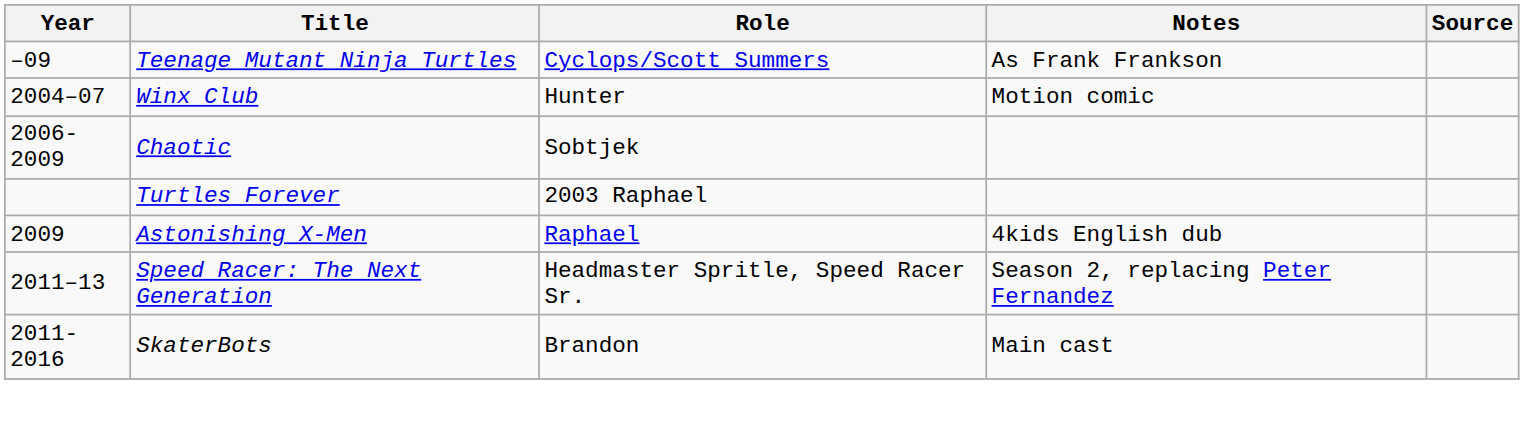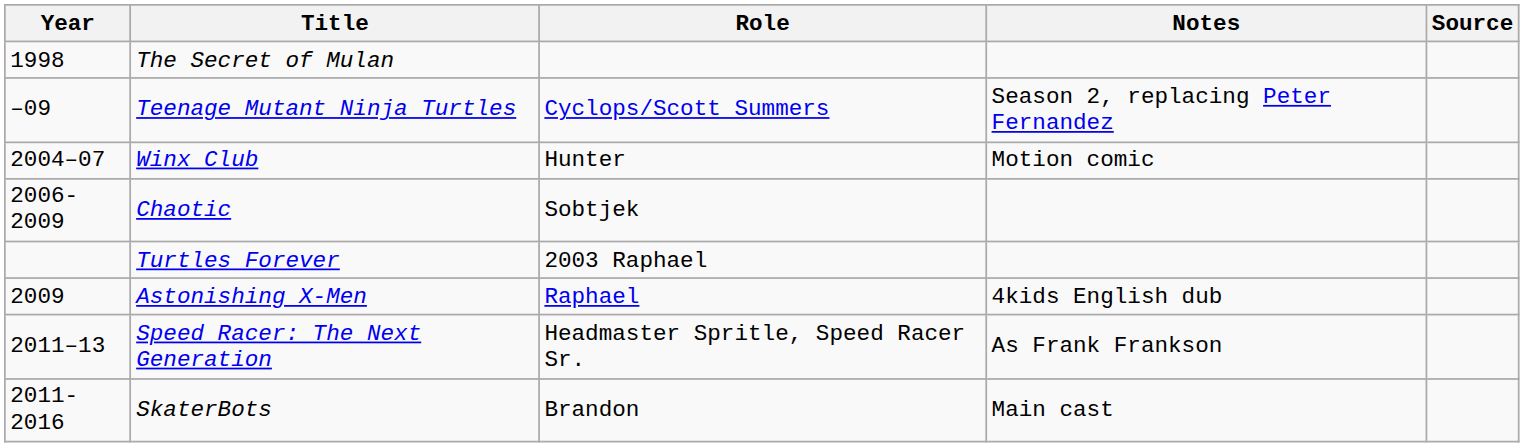+ row: 1998 | The Secret of Mulan
Teenage Mutant Ninja Turtles | Notes: As Frank Frankson -> Season 2, replacing Peter Fernandez
Speed Racer: The Next Generation | Notes: Season 2, replacing Peter Fernandez -> As Frank Frankson
